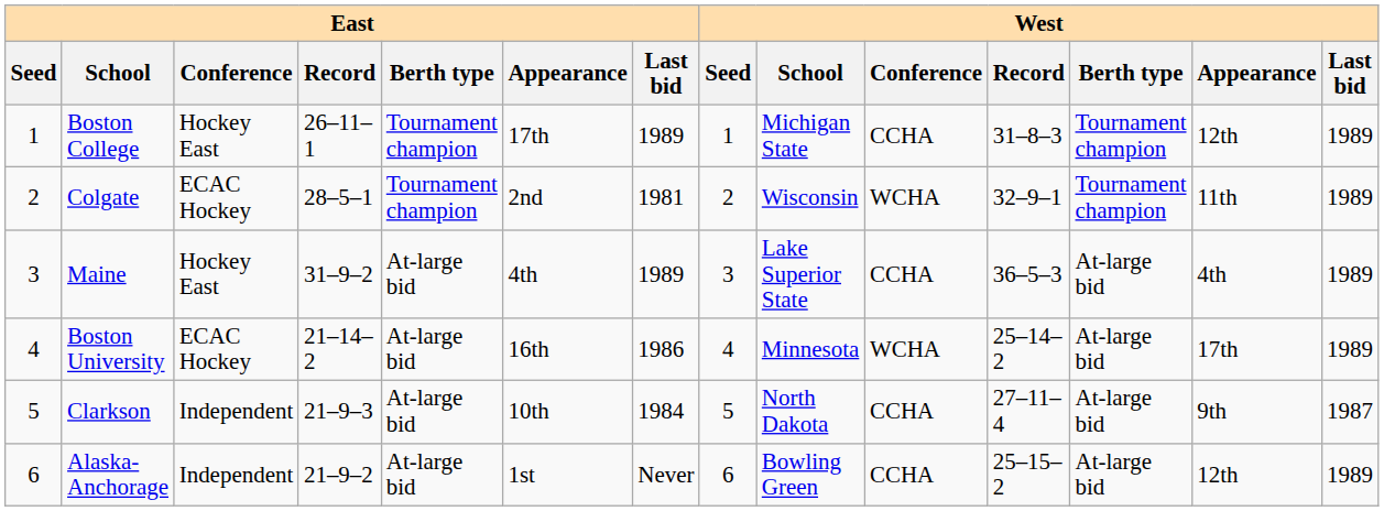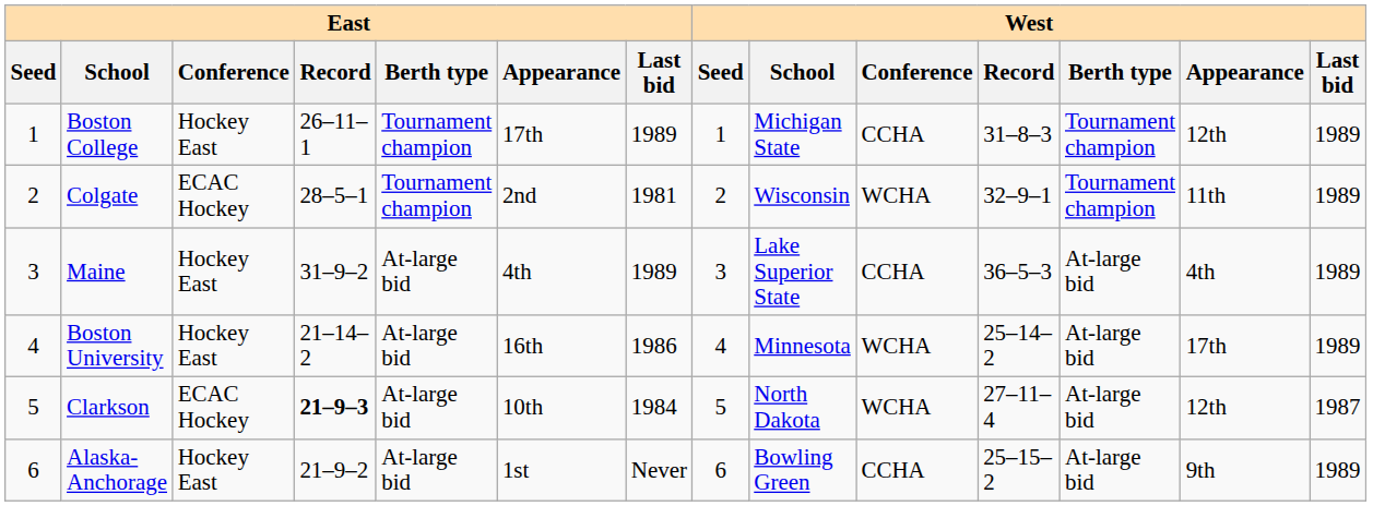Boston University | East / Conference: ECAC Hockey -> Hockey East
Clarkson | East / Conference: Independent -> ECAC Hockey
Clarkson | East / Record: normal -> bold
Clarkson | West / Conference: CCHA -> WCHA
Clarkson | West / Appearance: 9th -> 12th
Alaska-Anchorage | East / Conference: Independent -> Hockey East
Alaska-Anchorage | West / Appearance: 12th -> 9th
